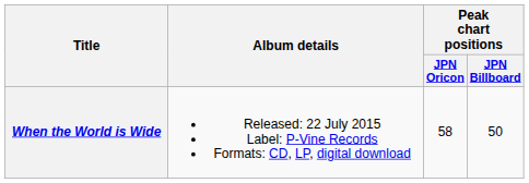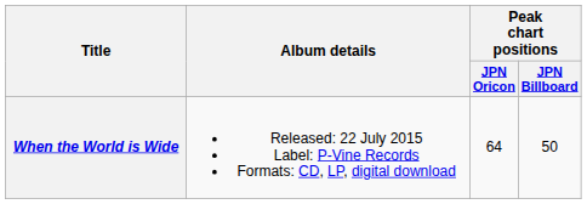When the World is Wide | Peak chart positions / JPN Oricon: 58 -> 64
